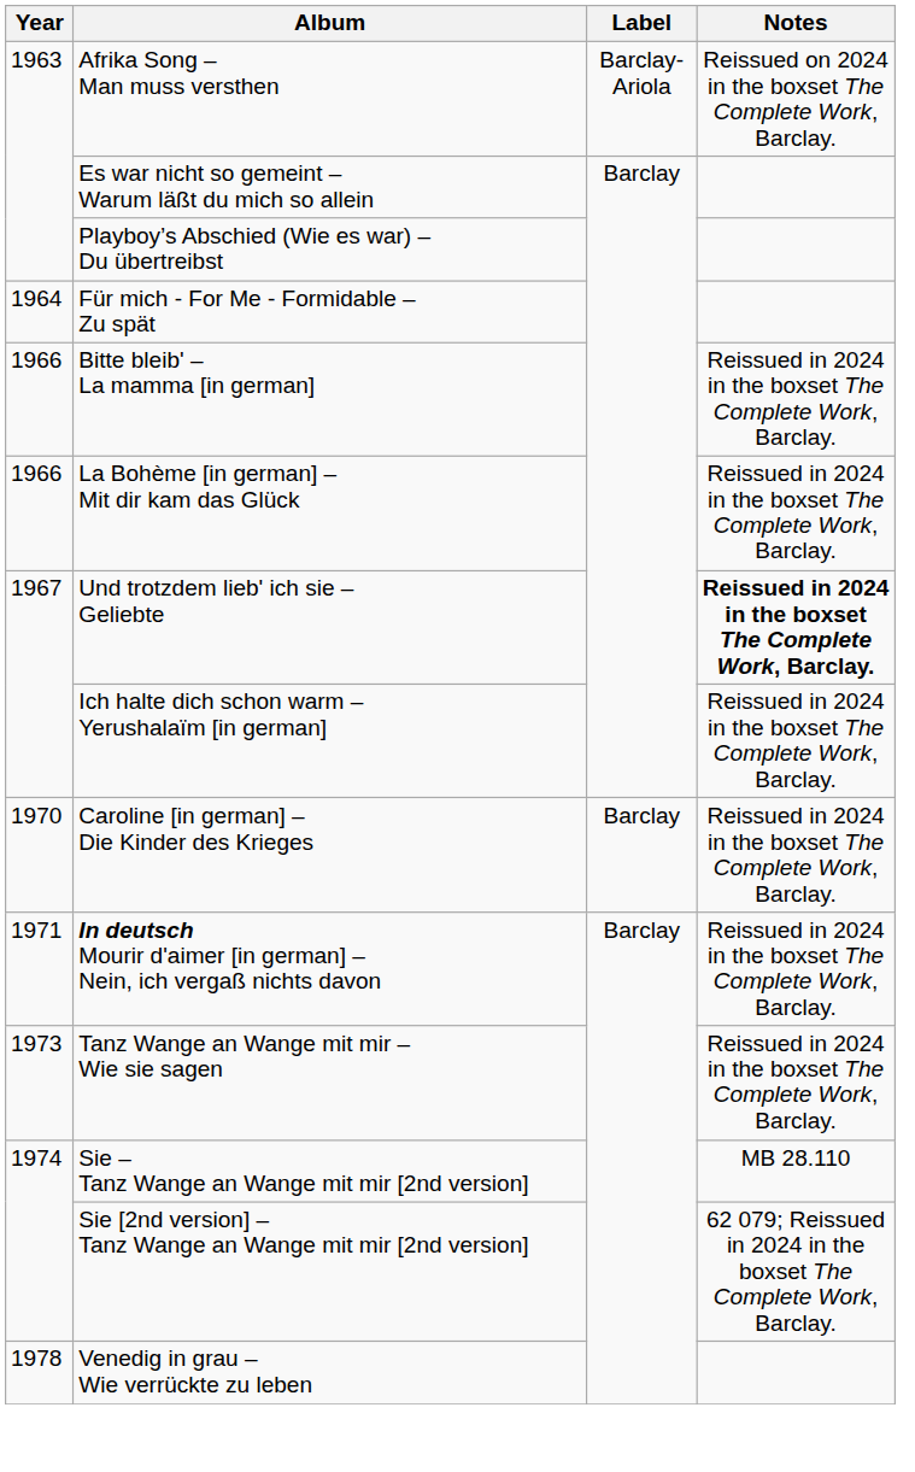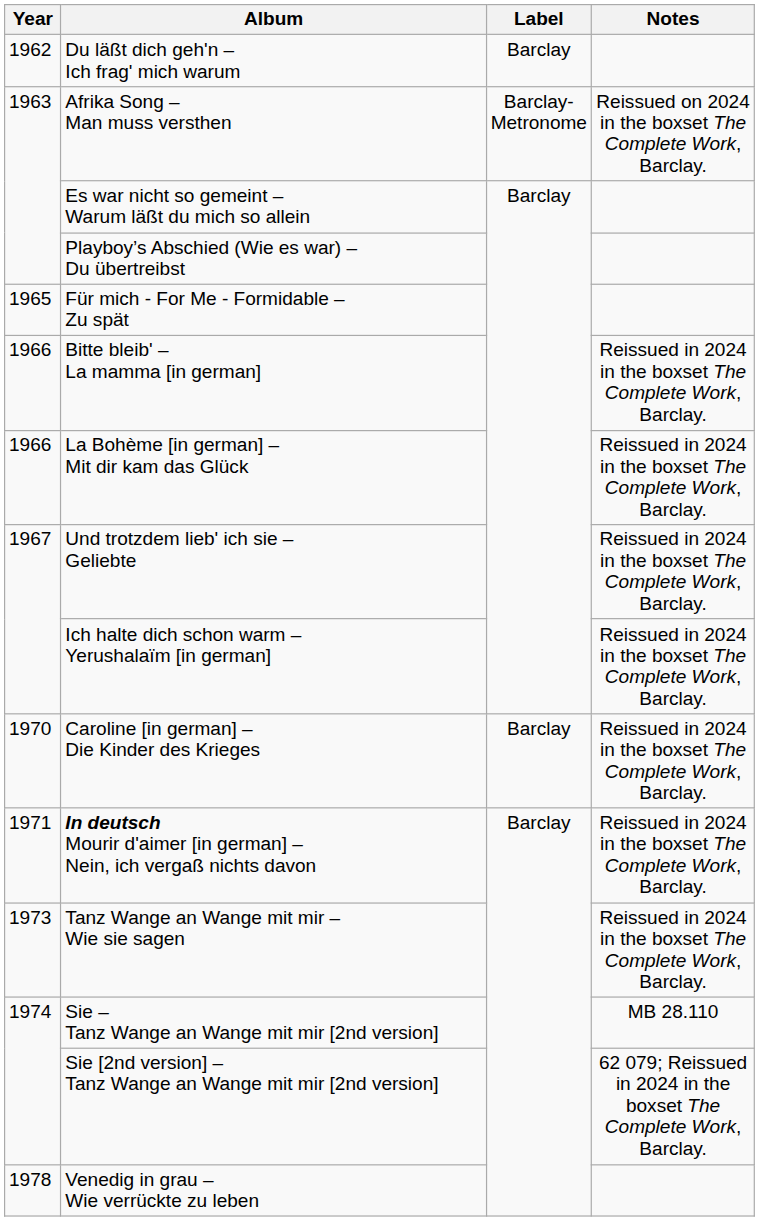+ row: 1962 | Du läßt dich geh'n – Ich frag' mich warum | Barclay
Afrika Song – Man muss versthen | Label: Barclay-Ariola -> Barclay-Metronome
Für mich - For Me - Formidable – Zu spät | Year: 1964 -> 1965
Und trotzdem lieb' ich sie – Geliebte | Notes: bold -> normal
